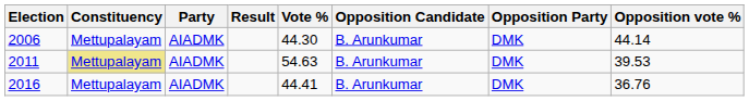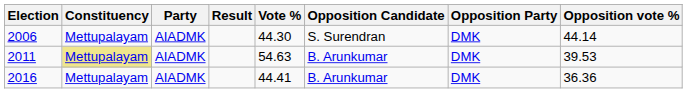2006 | Opposition Candidate: B. Arunkumar -> S. Surendran
2016 | Opposition vote %: 36.76 -> 36.36
